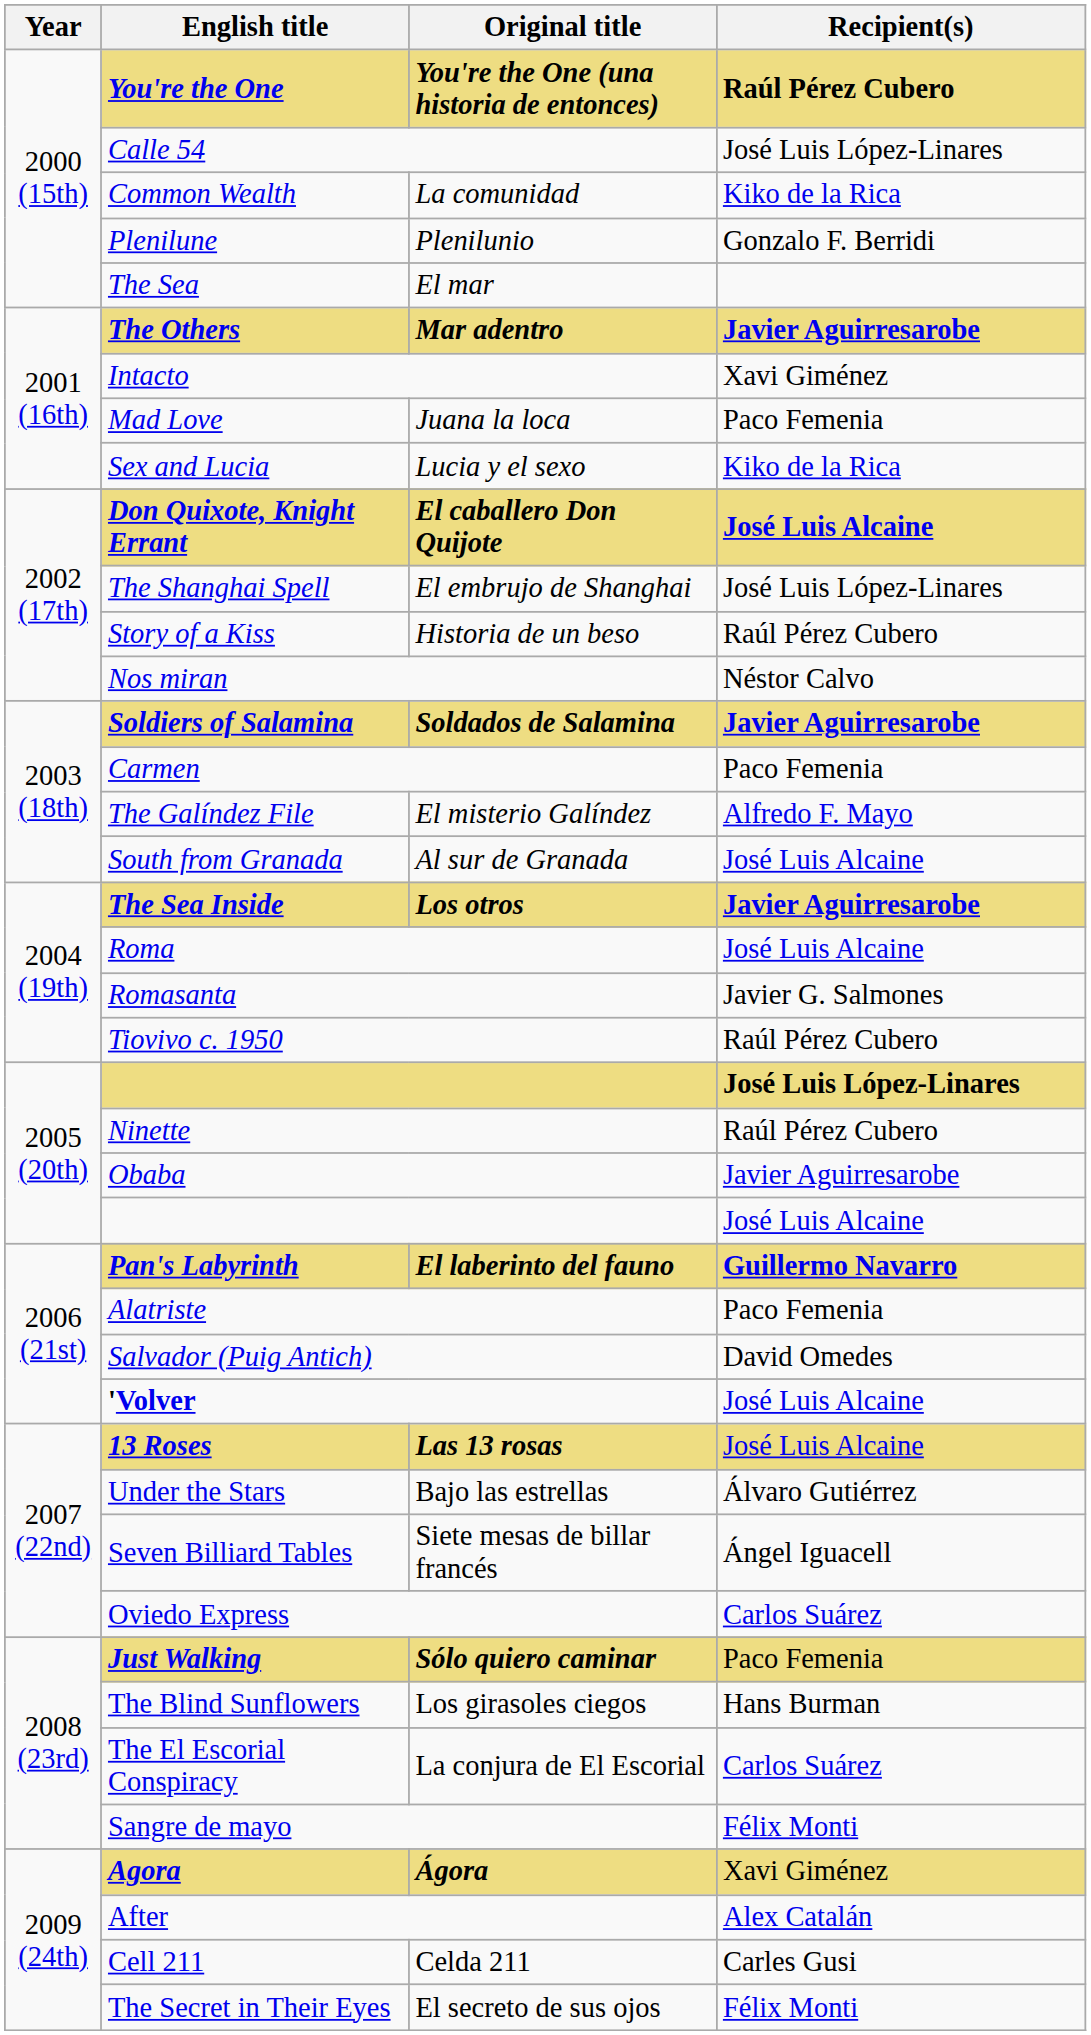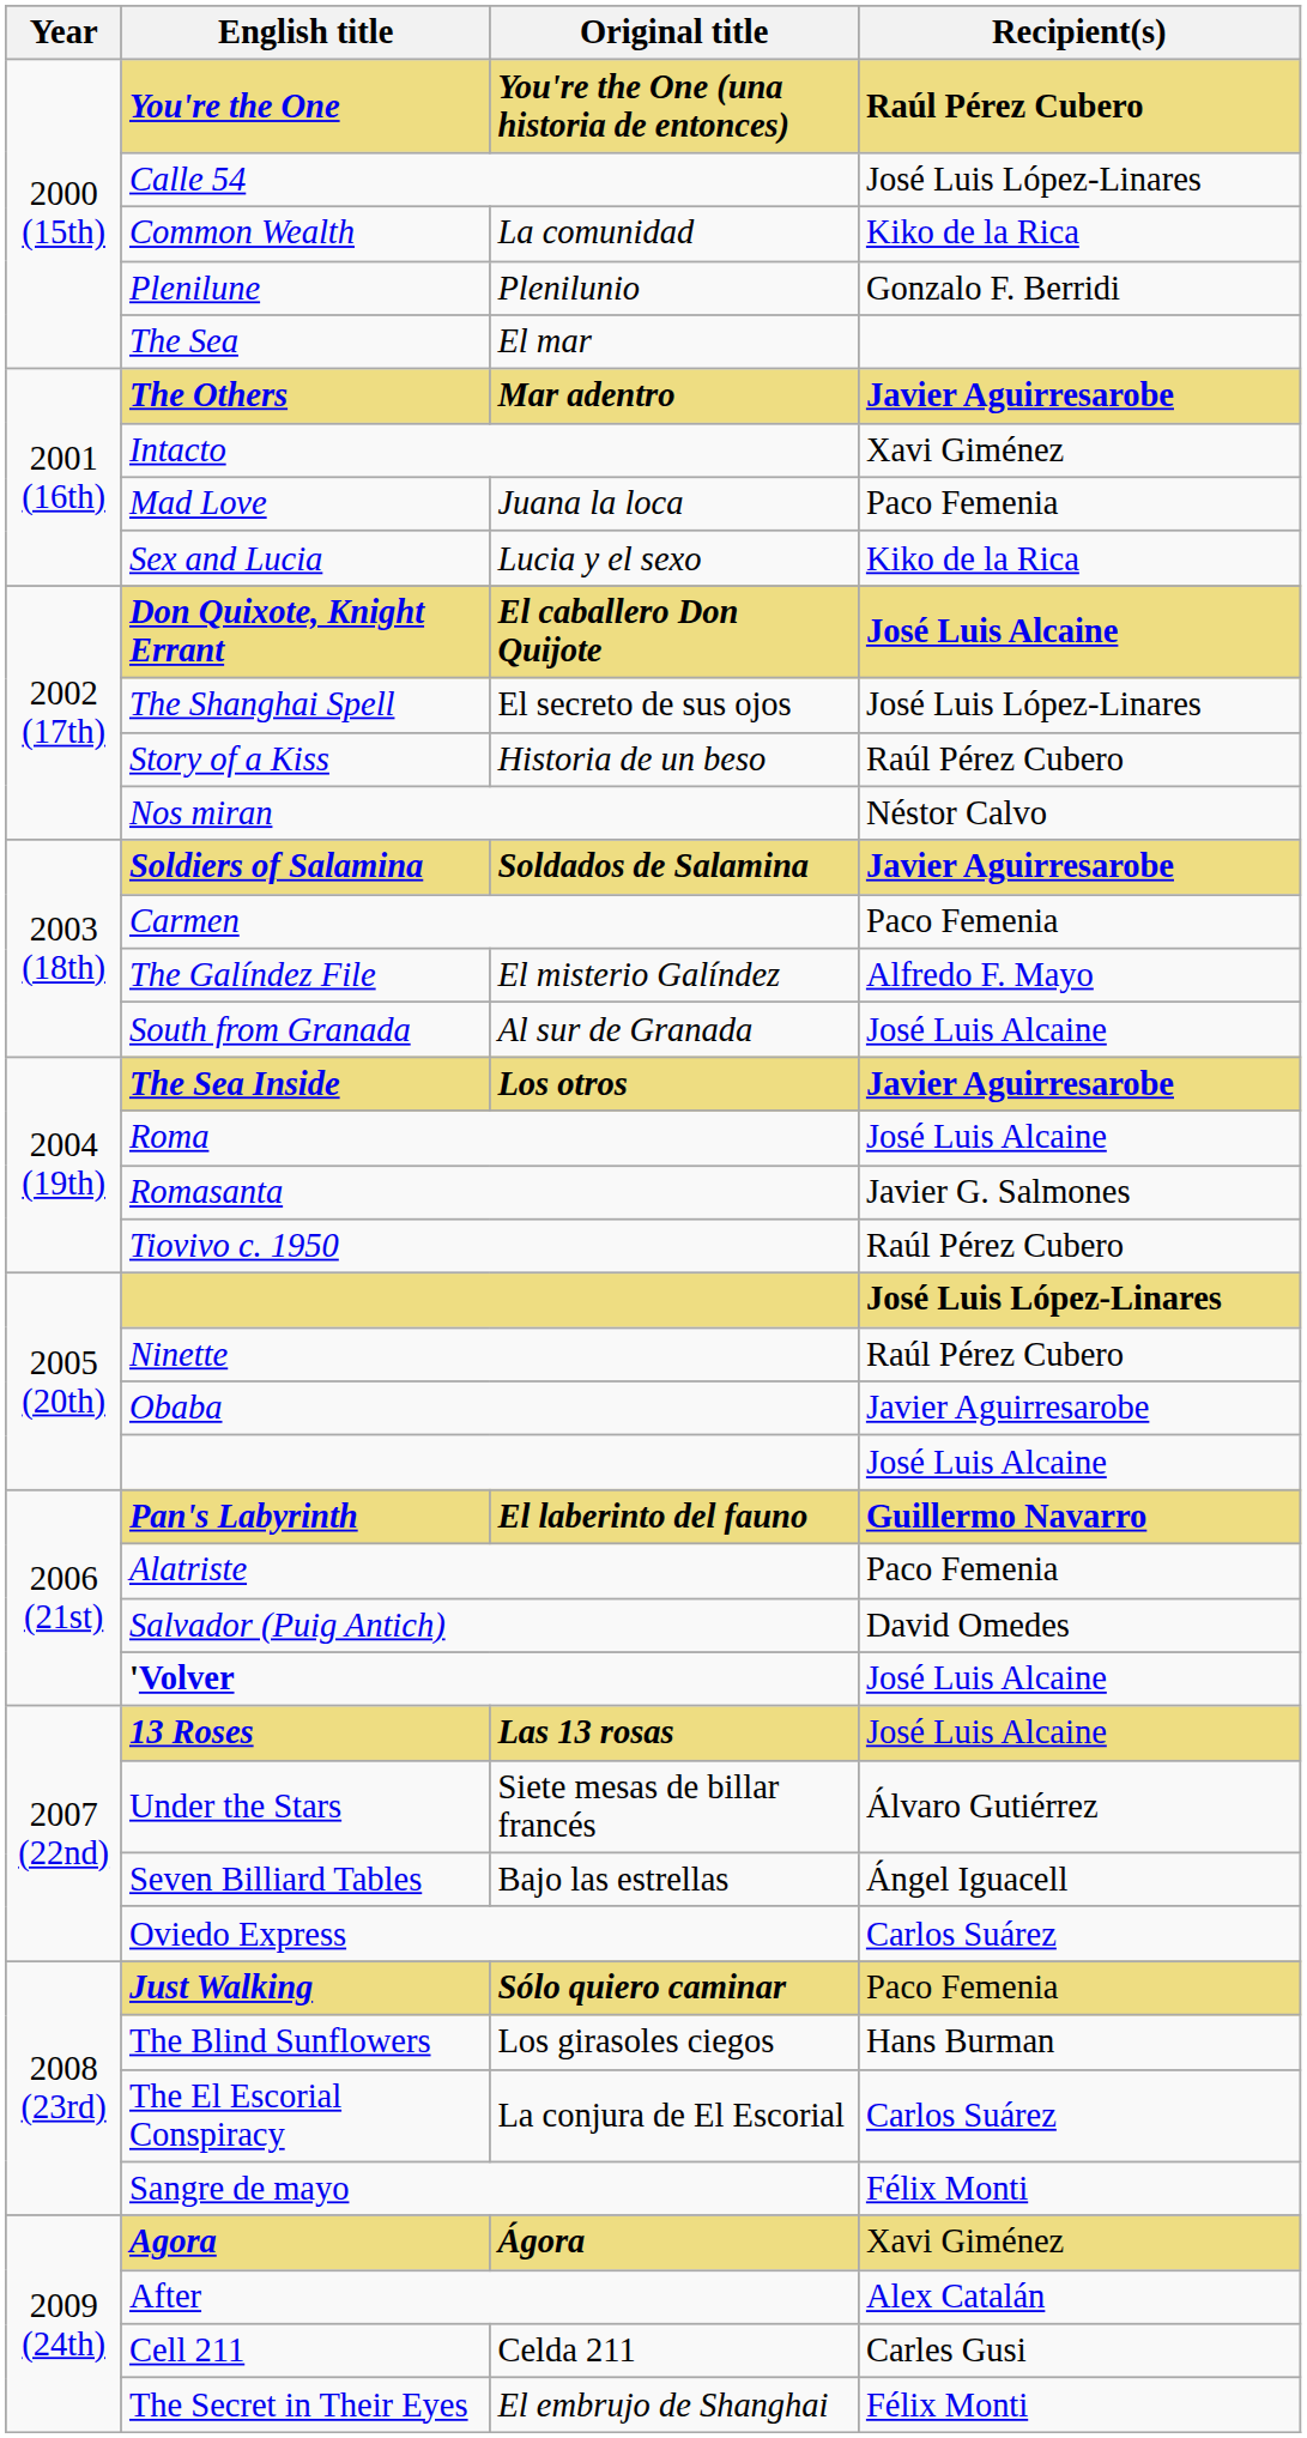The Shanghai Spell | Original title: El embrujo de Shanghai -> El secreto de sus ojos
Under the Stars | Original title: Bajo las estrellas -> Siete mesas de billar francés
Seven Billiard Tables | Original title: Siete mesas de billar francés -> Bajo las estrellas
The Secret in Their Eyes | Original title: El secreto de sus ojos -> El embrujo de Shanghai
